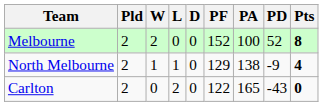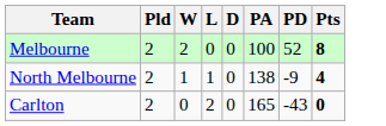- column: PF | 152 | 129 | 122
